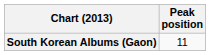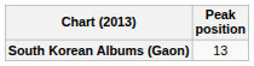South Korean Albums (Gaon) | Peak position: 11 -> 13
